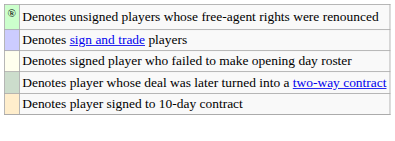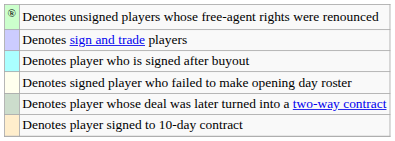+ row: Denotes player who is signed after buyout
